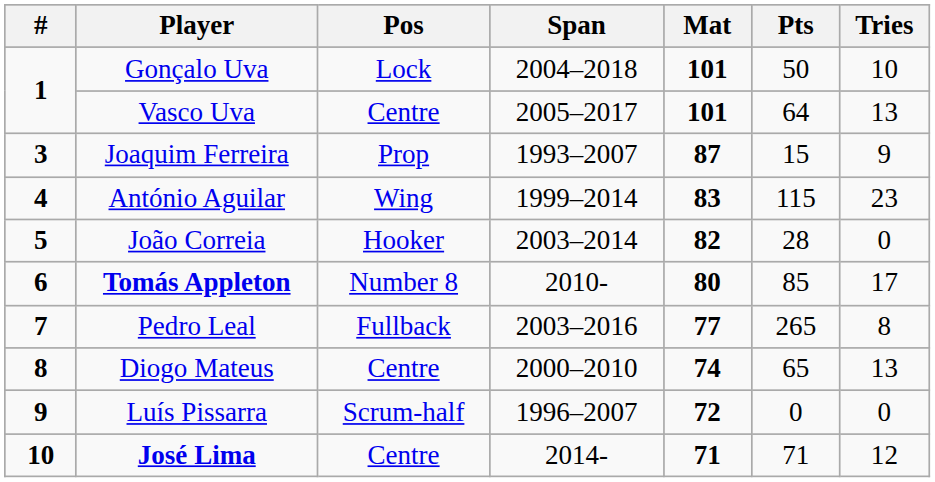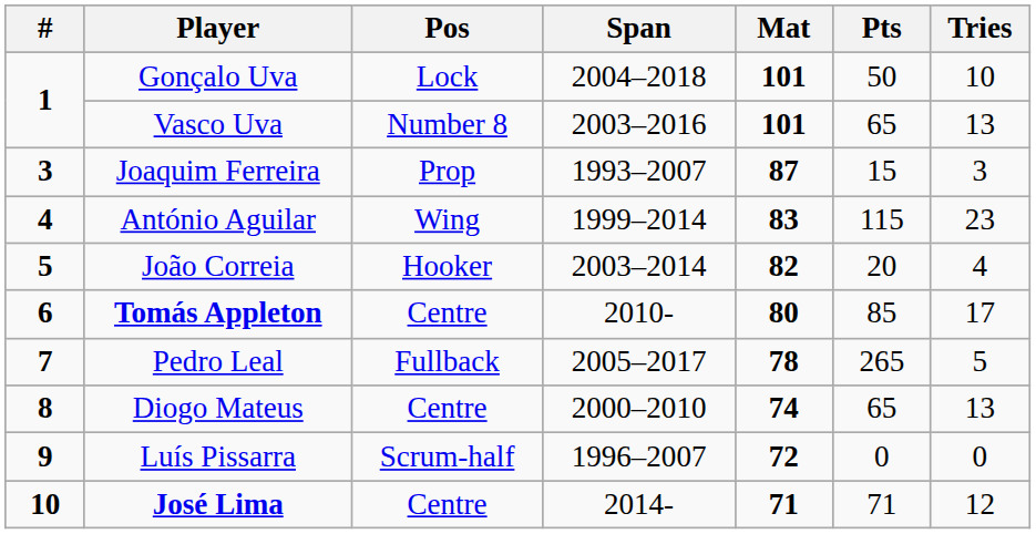Vasco Uva | Pos: Centre -> Number 8
Vasco Uva | Span: 2005–2017 -> 2003–2016
Vasco Uva | Pts: 64 -> 65
Joaquim Ferreira | Tries: 9 -> 3
João Correia | Pts: 28 -> 20
João Correia | Tries: 0 -> 4
Tomás Appleton | Pos: Number 8 -> Centre
Pedro Leal | Span: 2003–2016 -> 2005–2017
Pedro Leal | Mat: 77 -> 78
Pedro Leal | Tries: 8 -> 5
